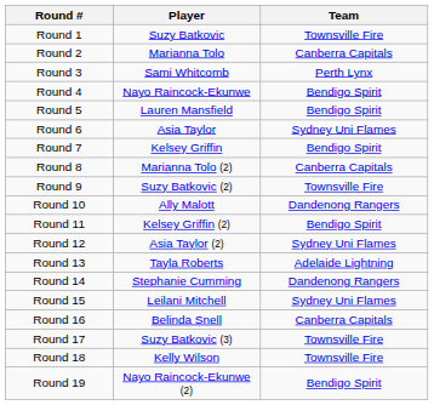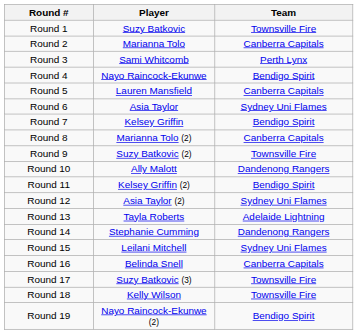Round 5 | Team: Bendigo Spirit -> Canberra Capitals
